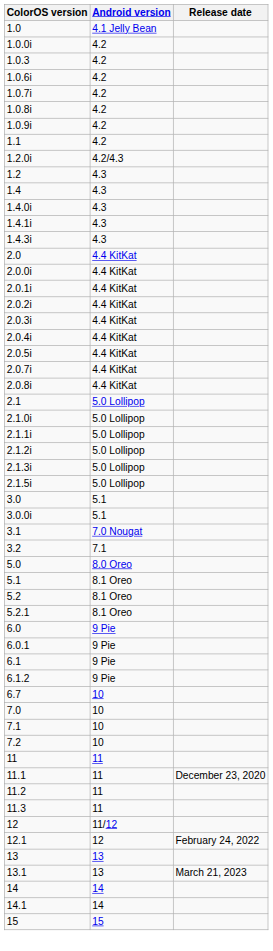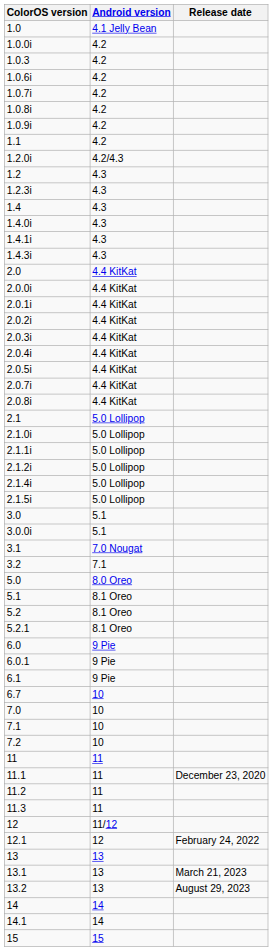+ row: 1.2.3i | 4.3
- row: 2.1.3i | 5.0 Lollipop
+ row: 2.1.4i | 5.0 Lollipop
- row: 6.1.2 | 9 Pie
+ row: 13.2 | 13 | August 29, 2023
